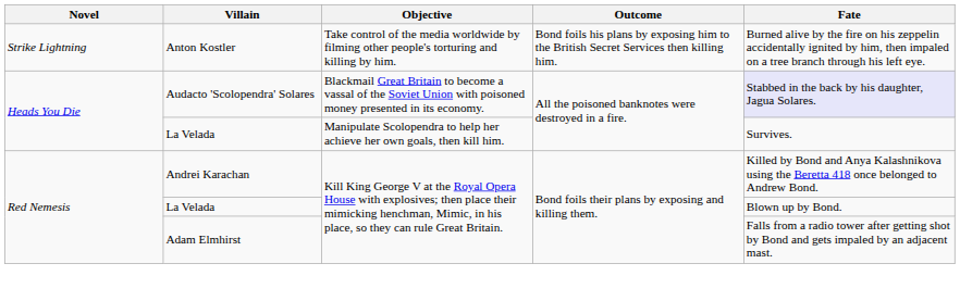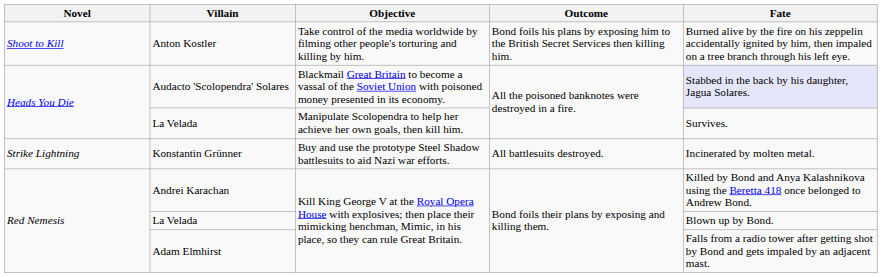Anton Kostler | Novel: Strike Lightning -> Shoot to Kill
+ row: Strike Lightning | Konstantin Grünner | Buy and use the prototype Steel Shadow battlesuits to aid Nazi war efforts. | All battlesuits destroyed. | Incinerated by molten metal.
